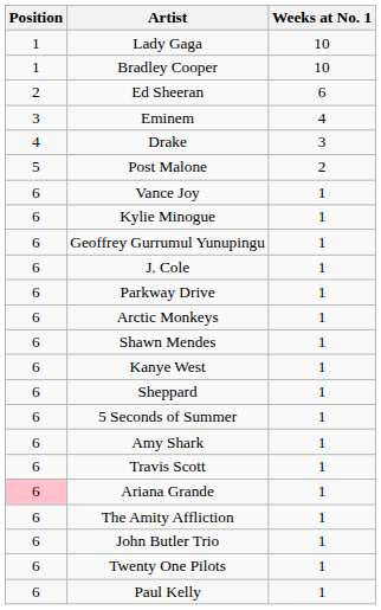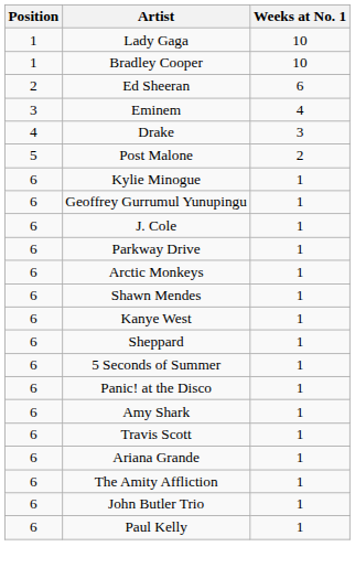- row: 6 | Vance Joy | 1
+ row: 6 | Panic! at the Disco | 1
Ariana Grande | Position: pink background -> no background
- row: 6 | Twenty One Pilots | 1
